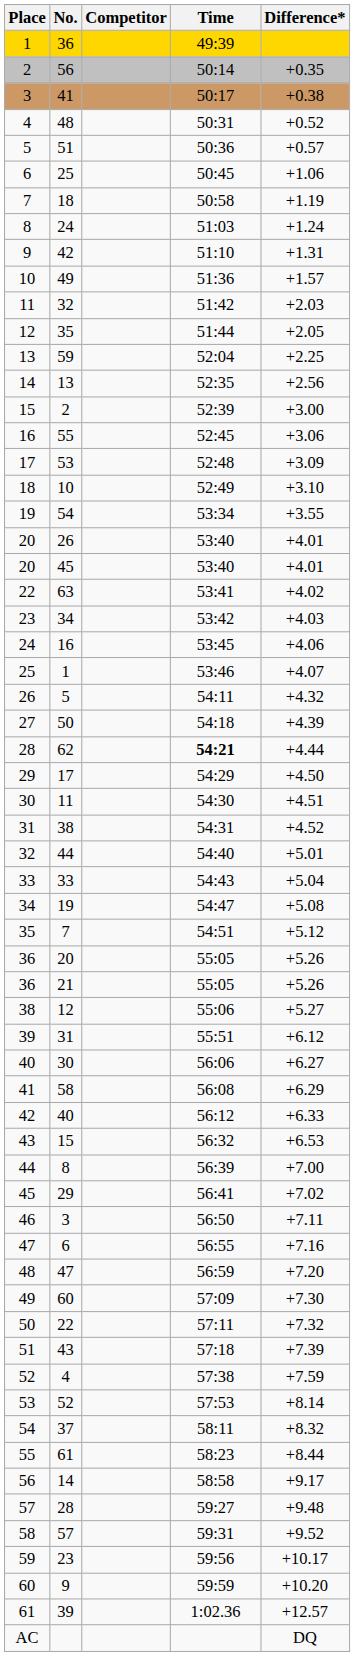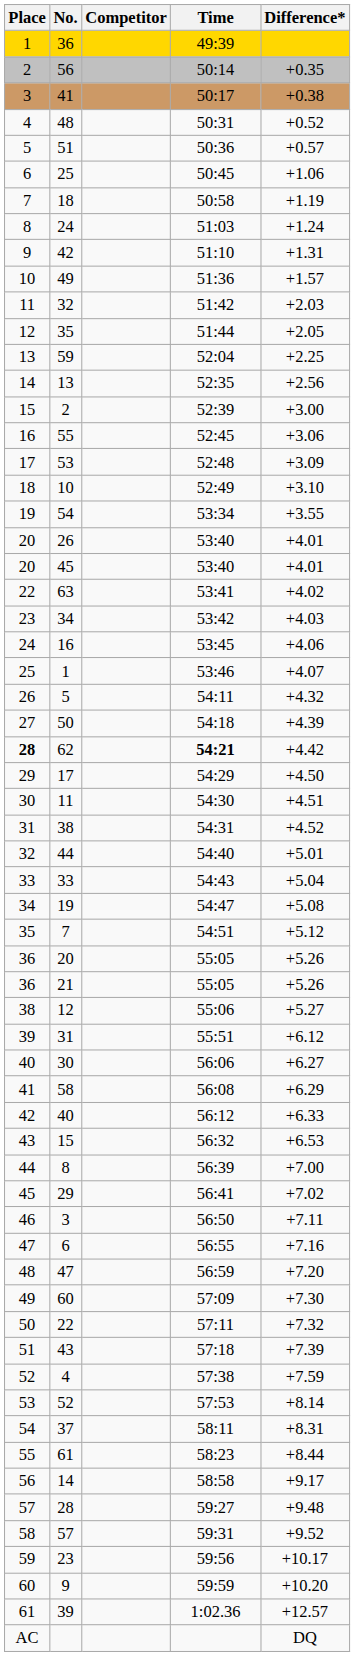62 | Place: normal -> bold
62 | Difference*: +4.44 -> +4.42
37 | Difference*: +8.32 -> +8.31
